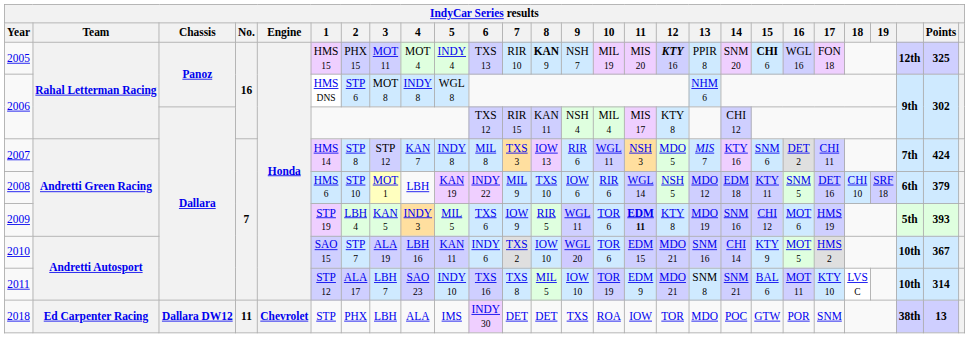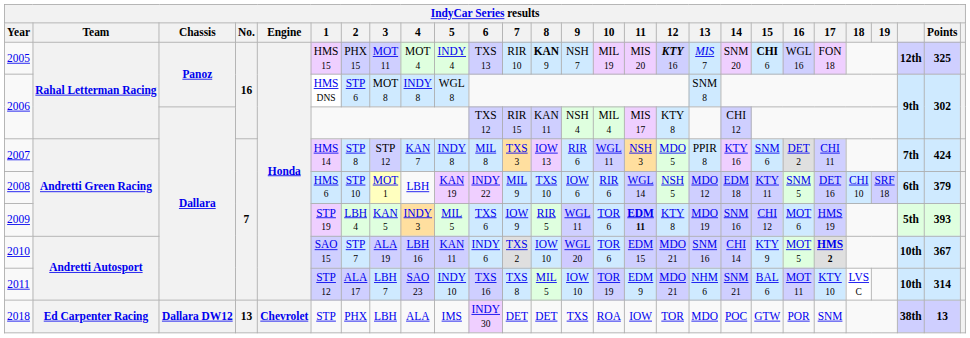2005 | 13: PPIR 8 -> MIS 7
2006 / Panoz | 13: NHM 6 -> SNM 8
2007 | 13: MIS 7 -> PPIR 8
2010 | 17: normal -> bold
2011 | 13: SNM 8 -> NHM 6
2018 | No.: 11 -> 13
